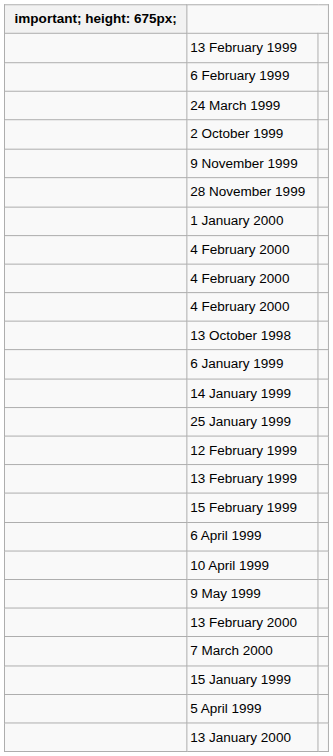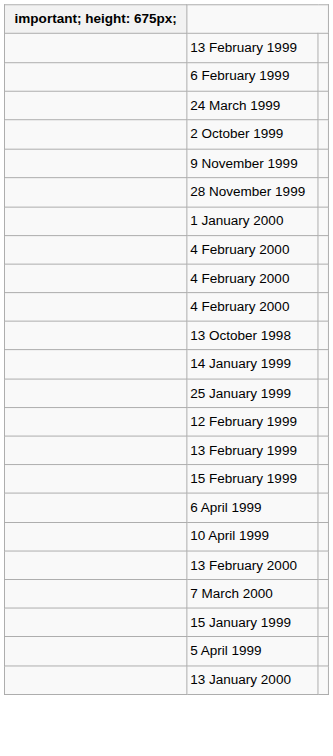- row: 6 January 1999
- row: 9 May 1999
